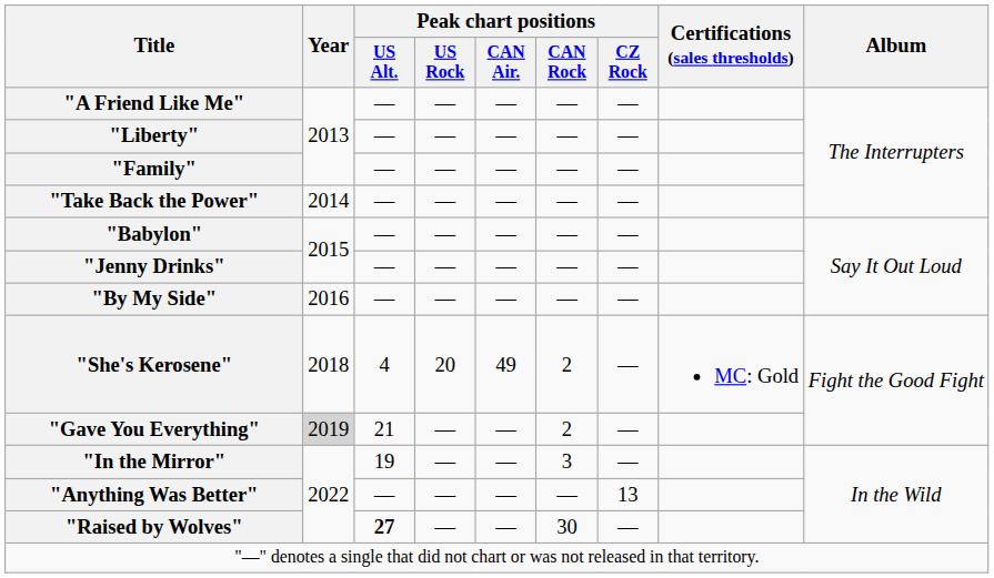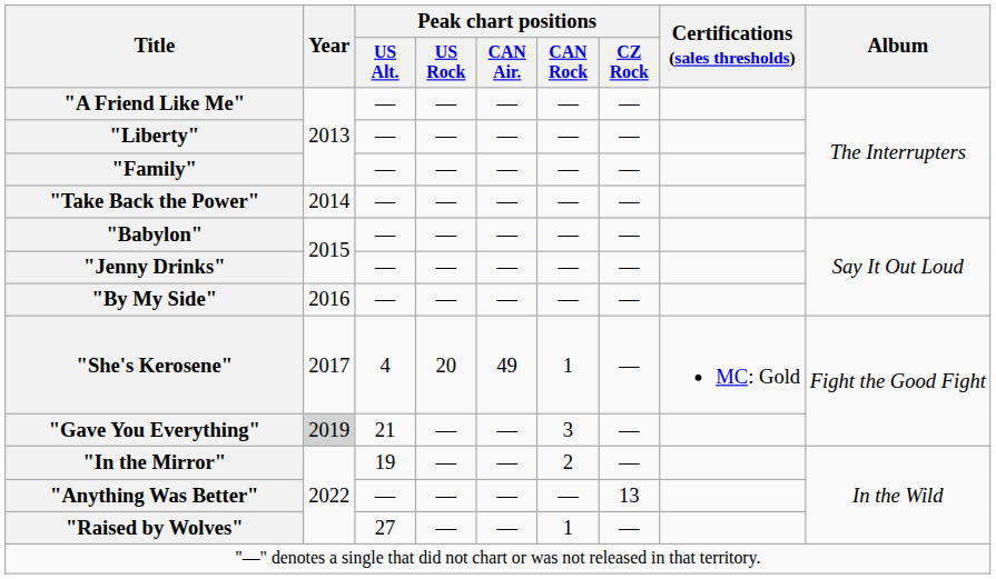"She's Kerosene" | Year: 2018 -> 2017
"She's Kerosene" | Peak chart positions / CAN Rock: 2 -> 1
"Gave You Everything" | Peak chart positions / CAN Rock: 2 -> 3
"In the Mirror" | Peak chart positions / CAN Rock: 3 -> 2
"Raised by Wolves" | Peak chart positions / US Alt.: bold -> normal
"Raised by Wolves" | Peak chart positions / CAN Rock: 30 -> 1
